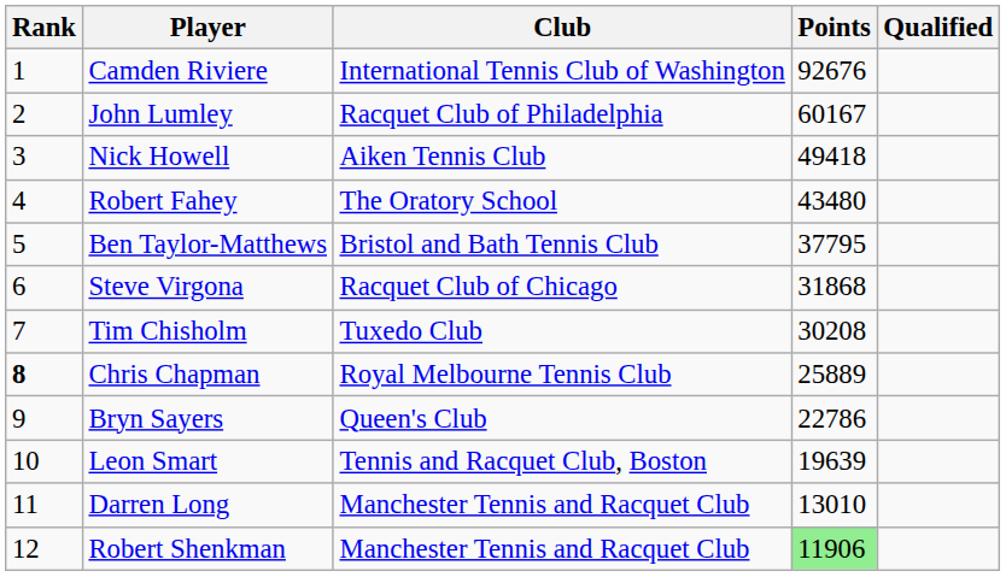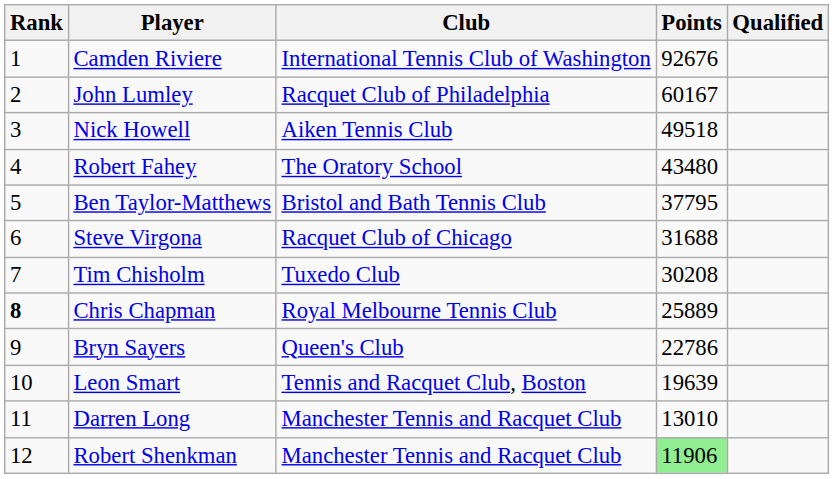Nick Howell | Points: 49418 -> 49518
Steve Virgona | Points: 31868 -> 31688
